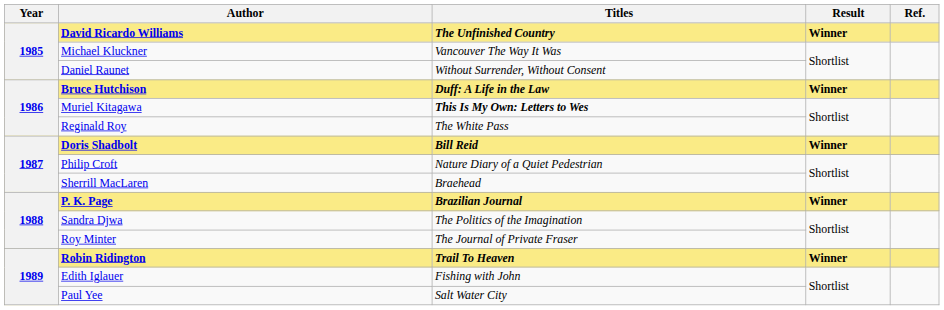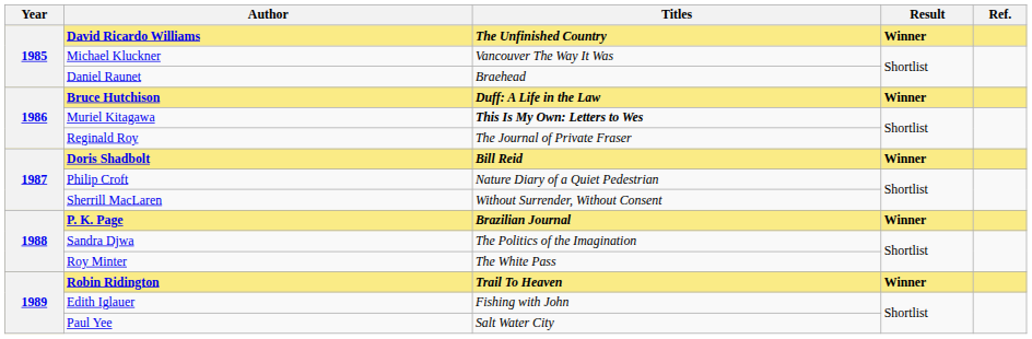Daniel Raunet | Titles: Without Surrender, Without Consent -> Braehead
Reginald Roy | Titles: The White Pass -> The Journal of Private Fraser
Sherrill MacLaren | Titles: Braehead -> Without Surrender, Without Consent
Roy Minter | Titles: The Journal of Private Fraser -> The White Pass
